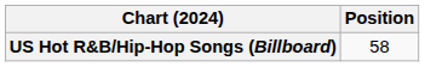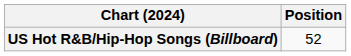US Hot R&B/Hip-Hop Songs (Billboard) | Position: 58 -> 52
